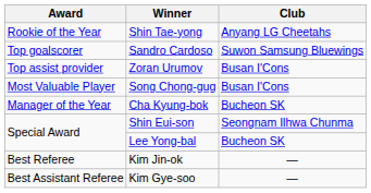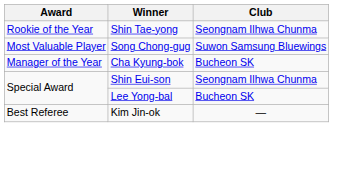Shin Tae-yong | Club: Anyang LG Cheetahs -> Seongnam Ilhwa Chunma
- row: Top goalscorer | Sandro Cardoso | Suwon Samsung Bluewings
- row: Top assist provider | Zoran Urumov | Busan I'Cons
Song Chong-gug | Club: Busan I'Cons -> Suwon Samsung Bluewings
- row: Best Assistant Referee | Kim Gye-soo | —
